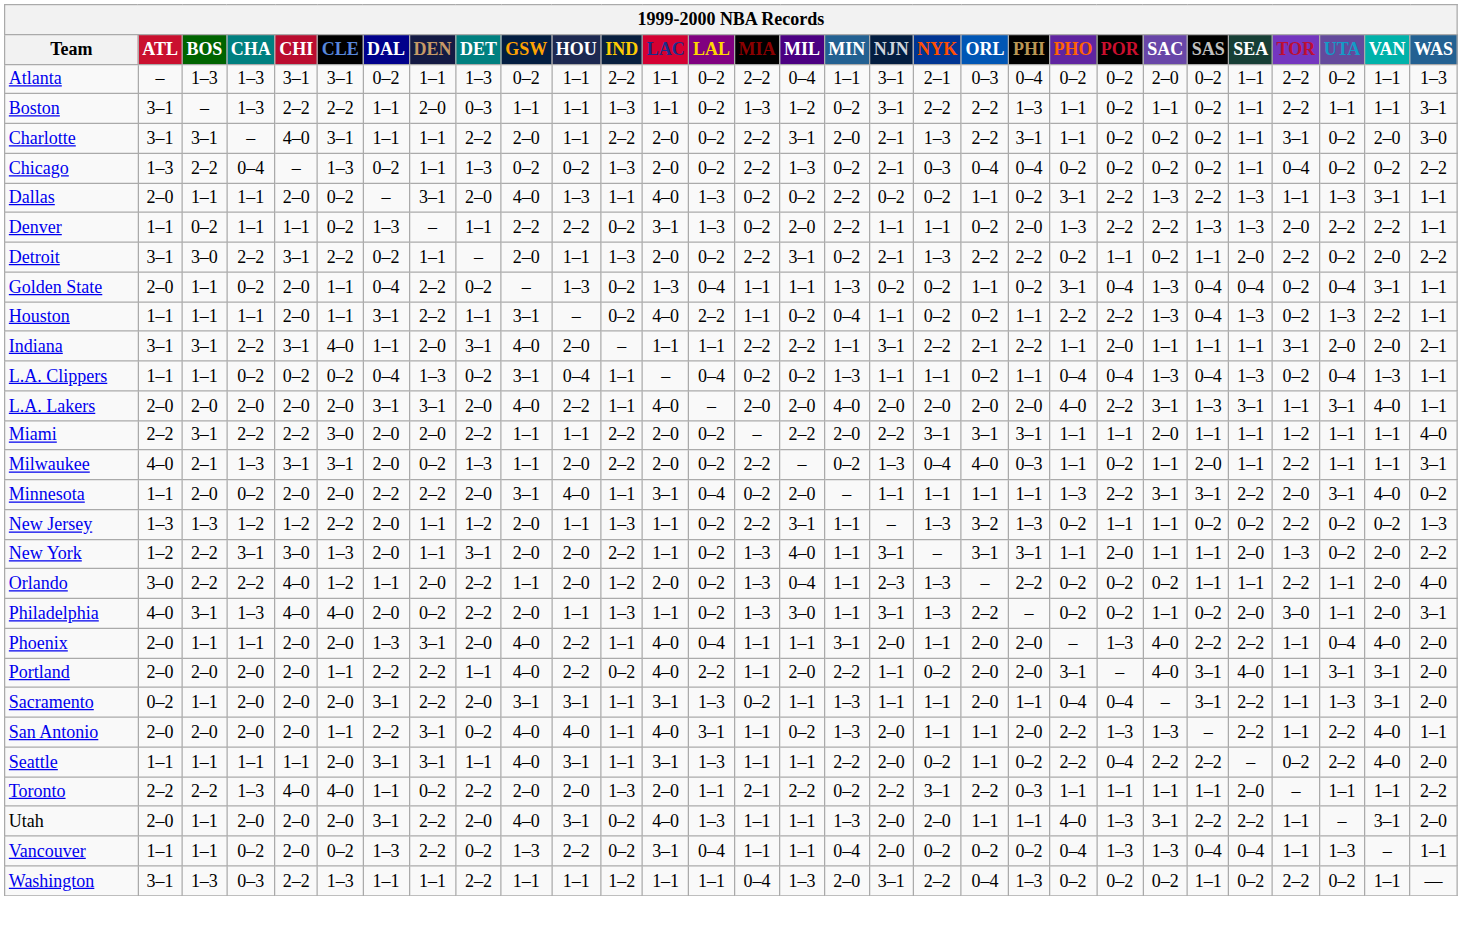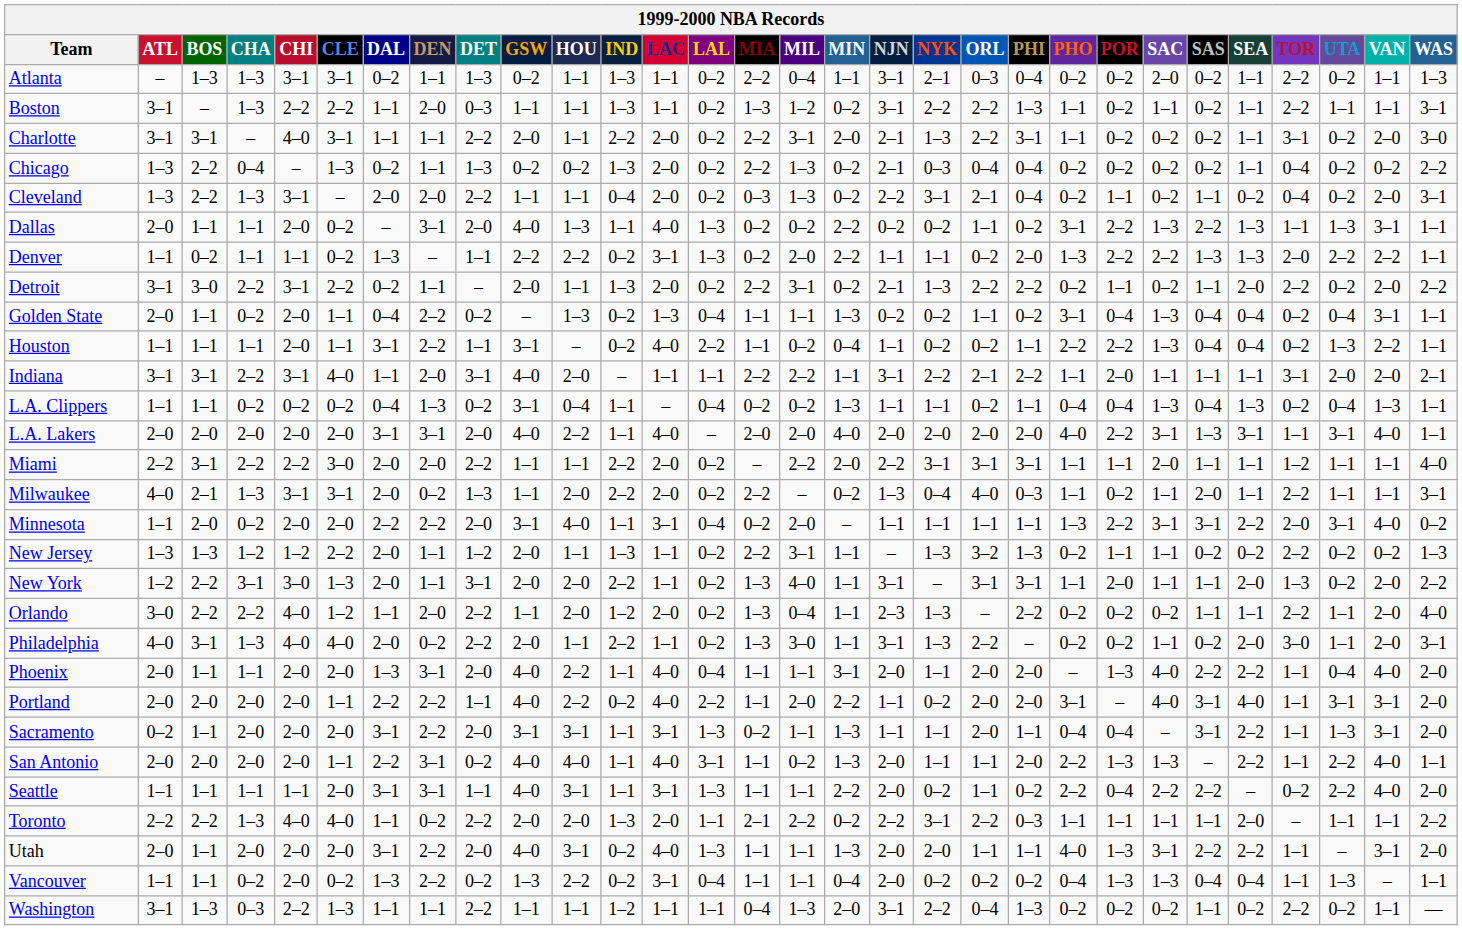Atlanta | IND: 2–2 -> 1–3
+ row: Cleveland | 1–3 | 2–2 | 1–3 | 3–1 | – | 2–0 | 2–0 | 2–2 | 1–1 | 1–1 | 0–4 | 2–0 | 0–2 | 0–3 | 1–3 | 0–2 | 2–2 | 3–1 | 2–1 | 0–4 | 0–2 | 1–1 | 0–2 | 1–1 | 0–2 | 0–4 | 0–2 | 2–0 | 3–1
Houston | SEA: 1–3 -> 0–4
Philadelphia | IND: 1–3 -> 2–2
